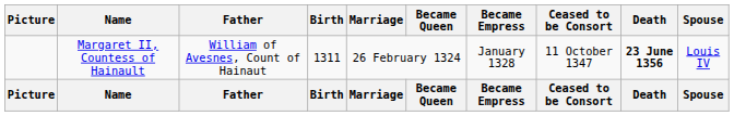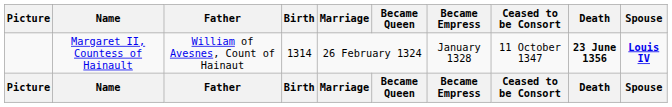Margaret II, Countess of Hainault | Birth: 1311 -> 1314
Margaret II, Countess of Hainault | Spouse: normal -> bold
